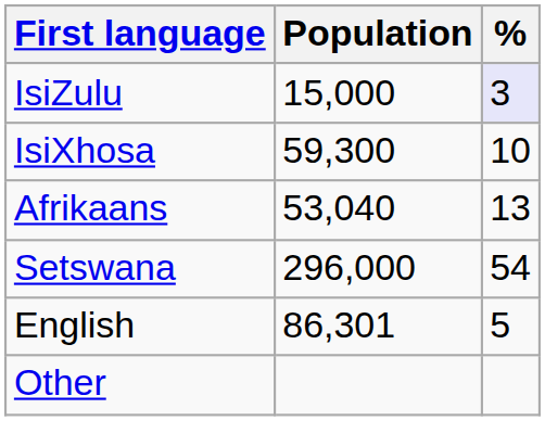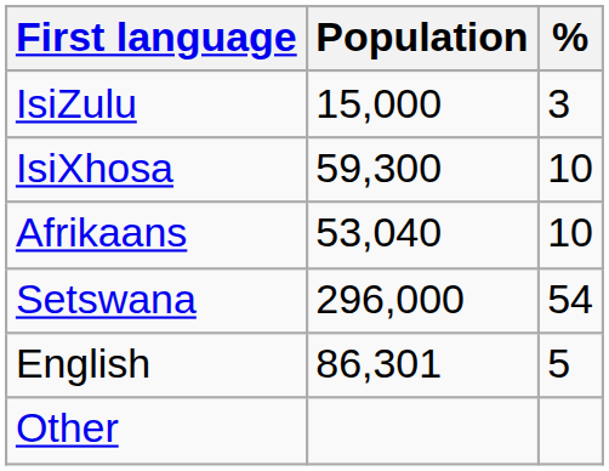IsiZulu | %: lavender background -> no background
Afrikaans | %: 13 -> 10
